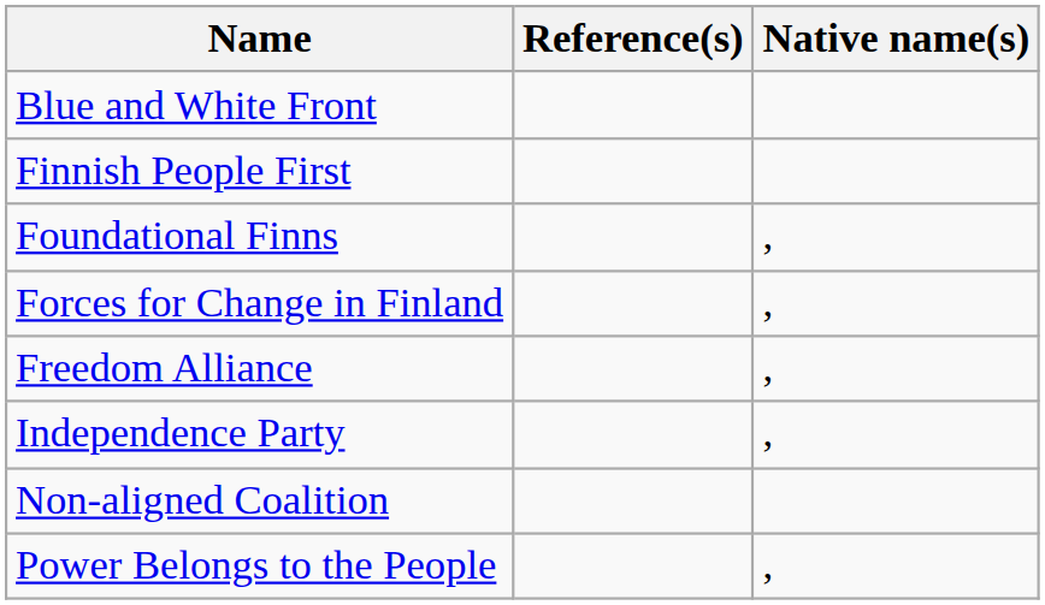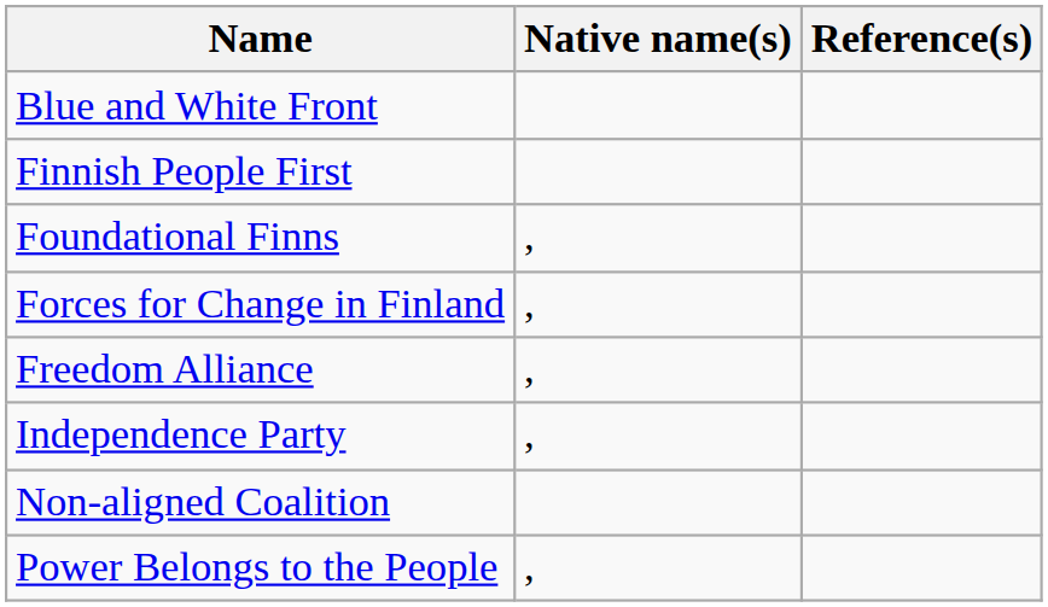columns swapped: Native name(s) <-> Reference(s)
